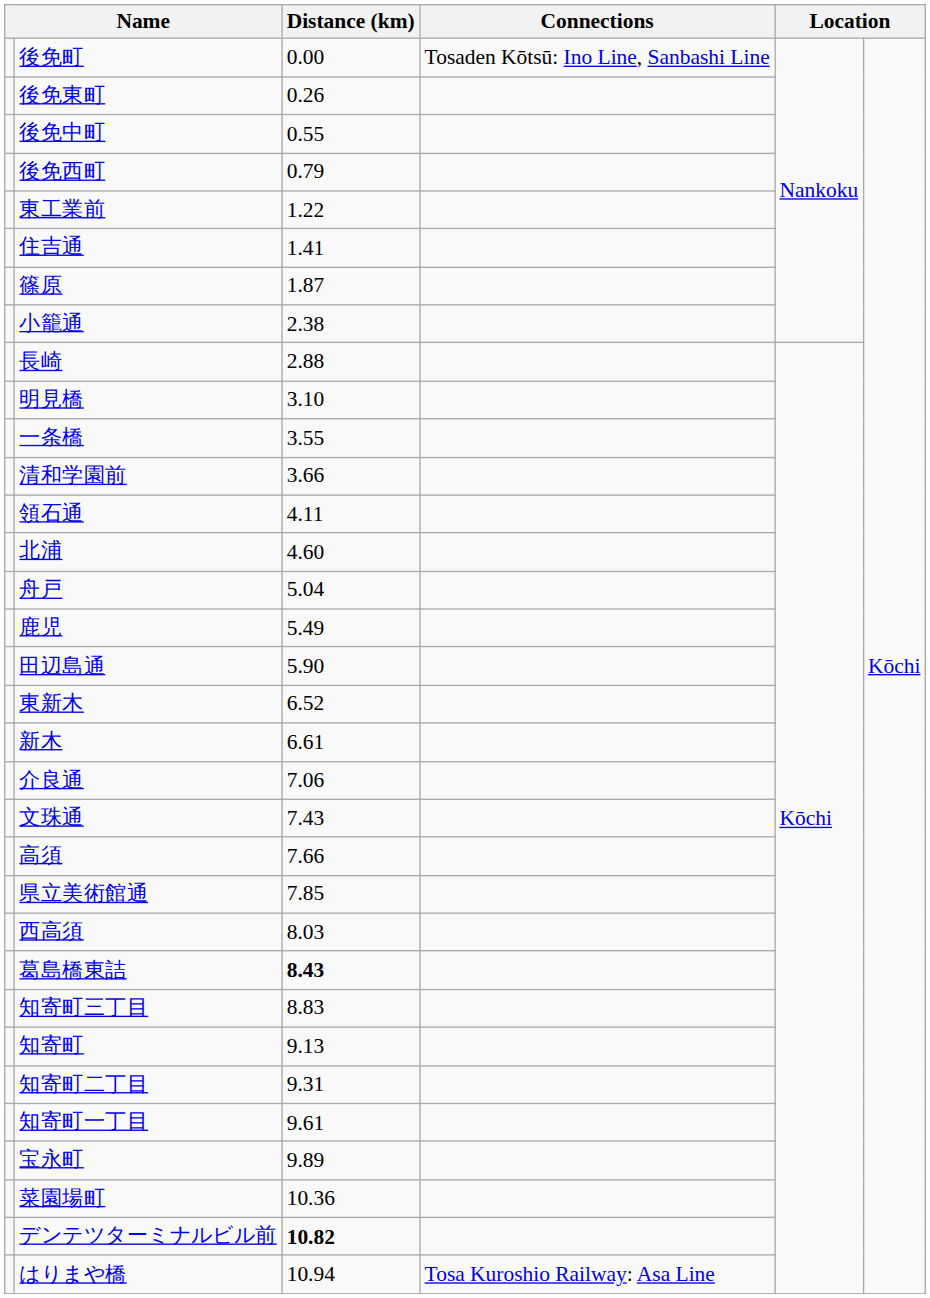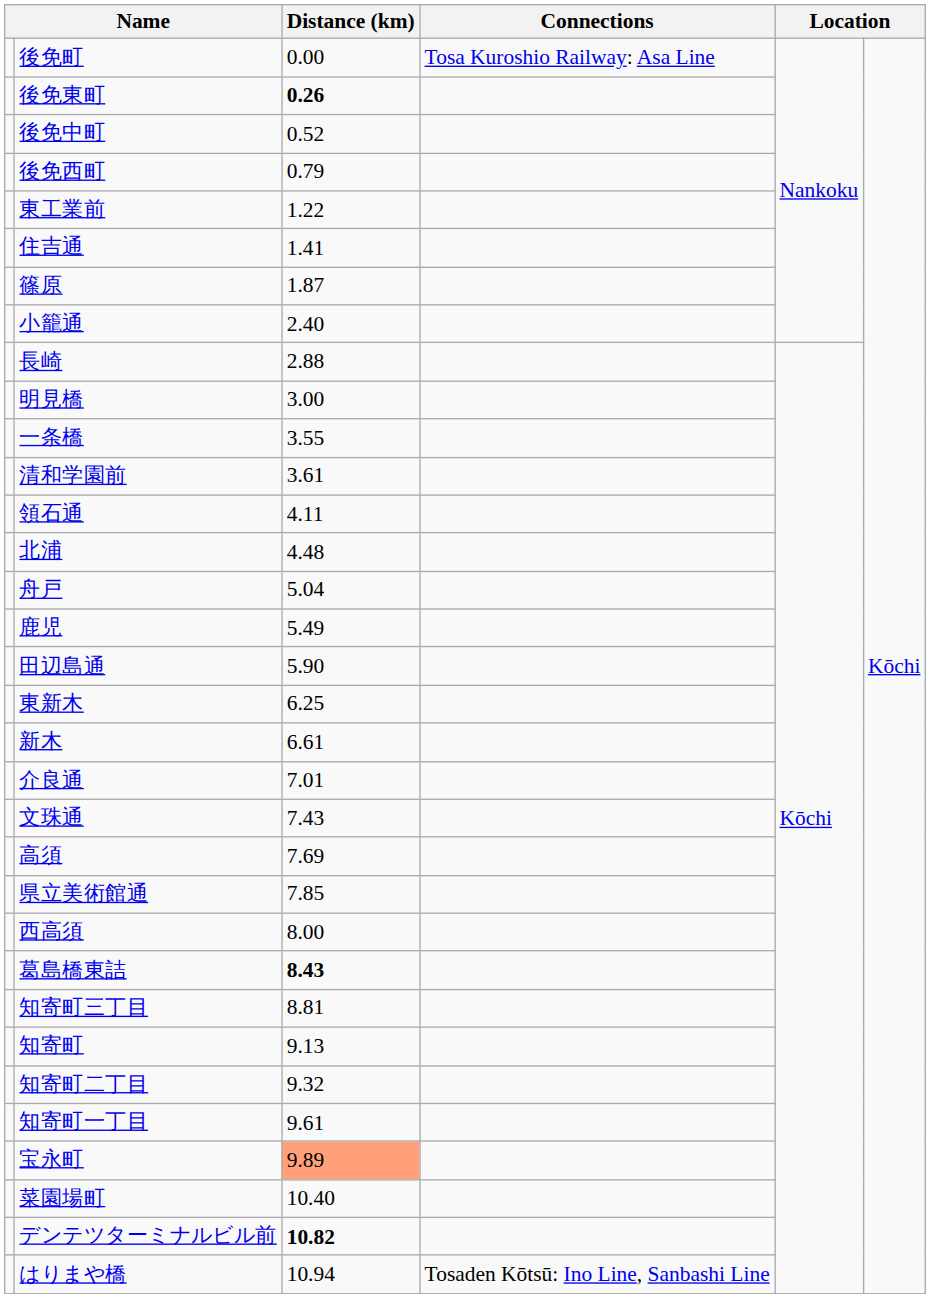後免町 | Connections: Tosaden Kōtsū: Ino Line, Sanbashi Line -> Tosa Kuroshio Railway: Asa Line
後免東町 | Distance (km): normal -> bold
後免中町 | Distance (km): 0.55 -> 0.52
小籠通 | Distance (km): 2.38 -> 2.40
明見橋 | Distance (km): 3.10 -> 3.00
清和学園前 | Distance (km): 3.66 -> 3.61
北浦 | Distance (km): 4.60 -> 4.48
東新木 | Distance (km): 6.52 -> 6.25
介良通 | Distance (km): 7.06 -> 7.01
高須 | Distance (km): 7.66 -> 7.69
西高須 | Distance (km): 8.03 -> 8.00
知寄町三丁目 | Distance (km): 8.83 -> 8.81
知寄町二丁目 | Distance (km): 9.31 -> 9.32
宝永町 | Distance (km): no background -> lightsalmon background
菜園場町 | Distance (km): 10.36 -> 10.40
はりまや橋 | Connections: Tosa Kuroshio Railway: Asa Line -> Tosaden Kōtsū: Ino Line, Sanbashi Line
